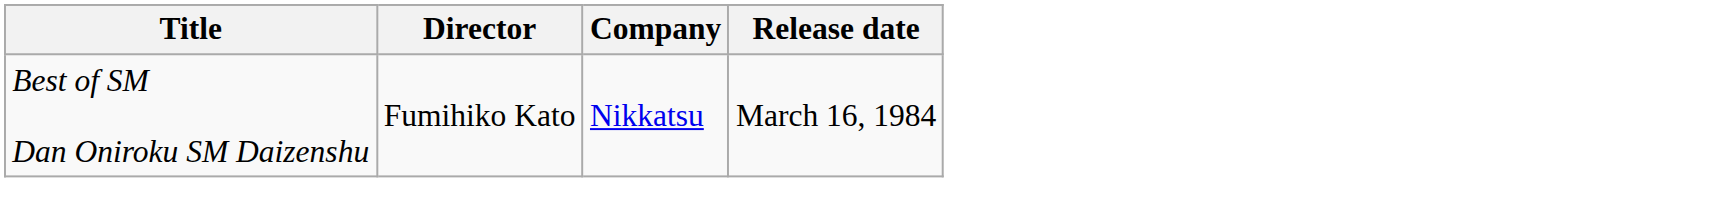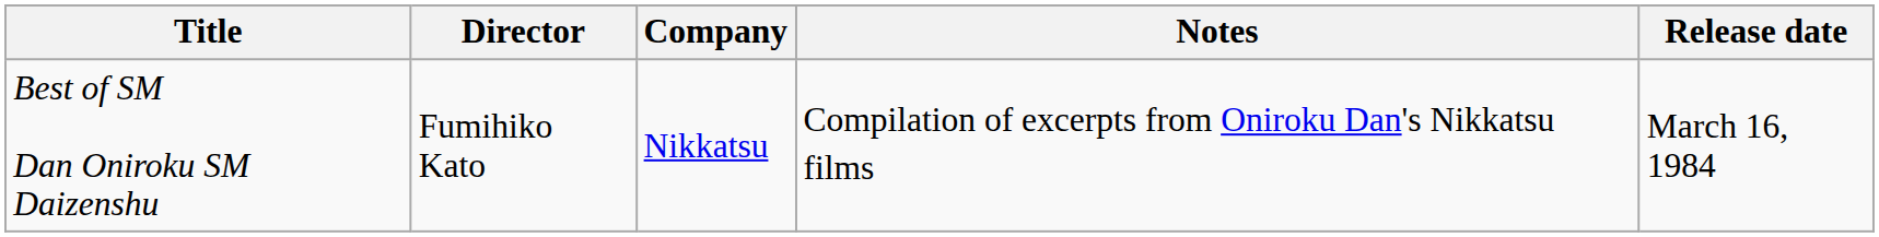+ column: Notes | Compilation of excerpts from Oniroku Dan's Nikkatsu films
